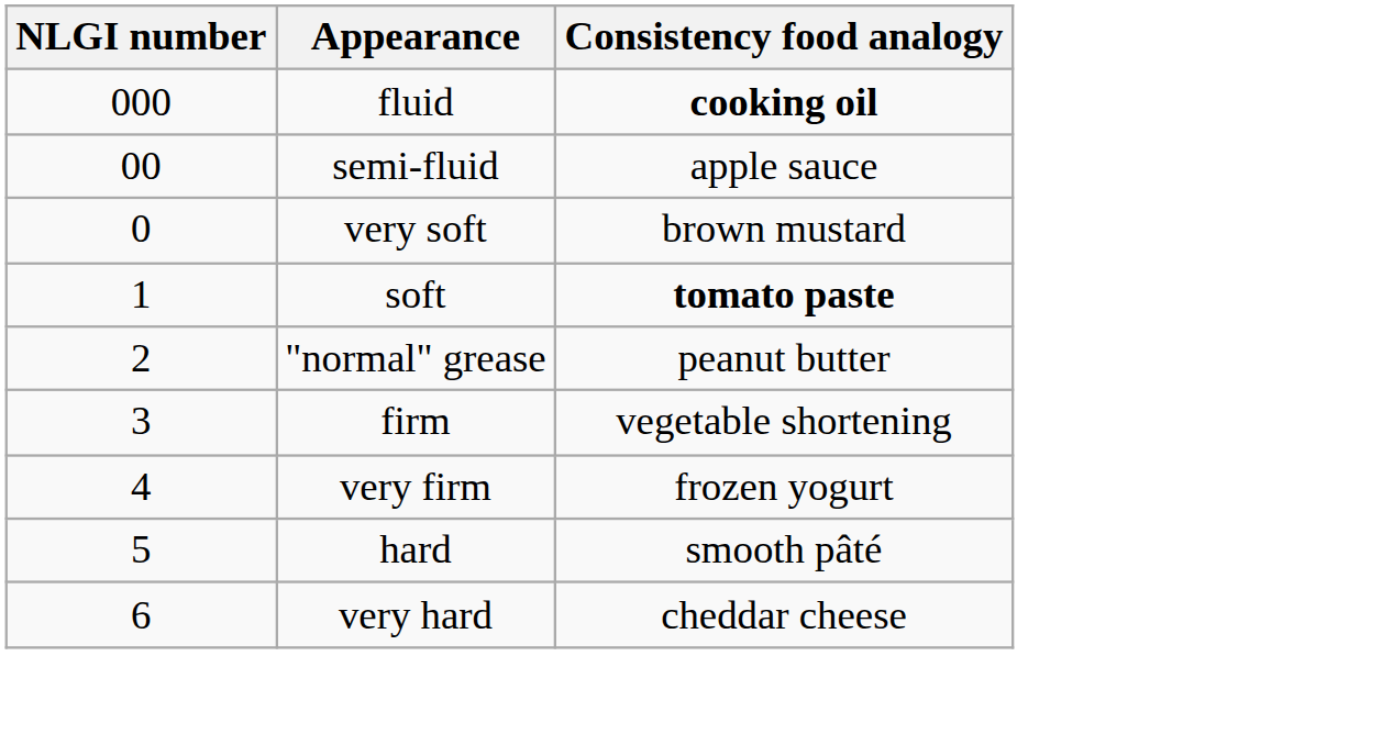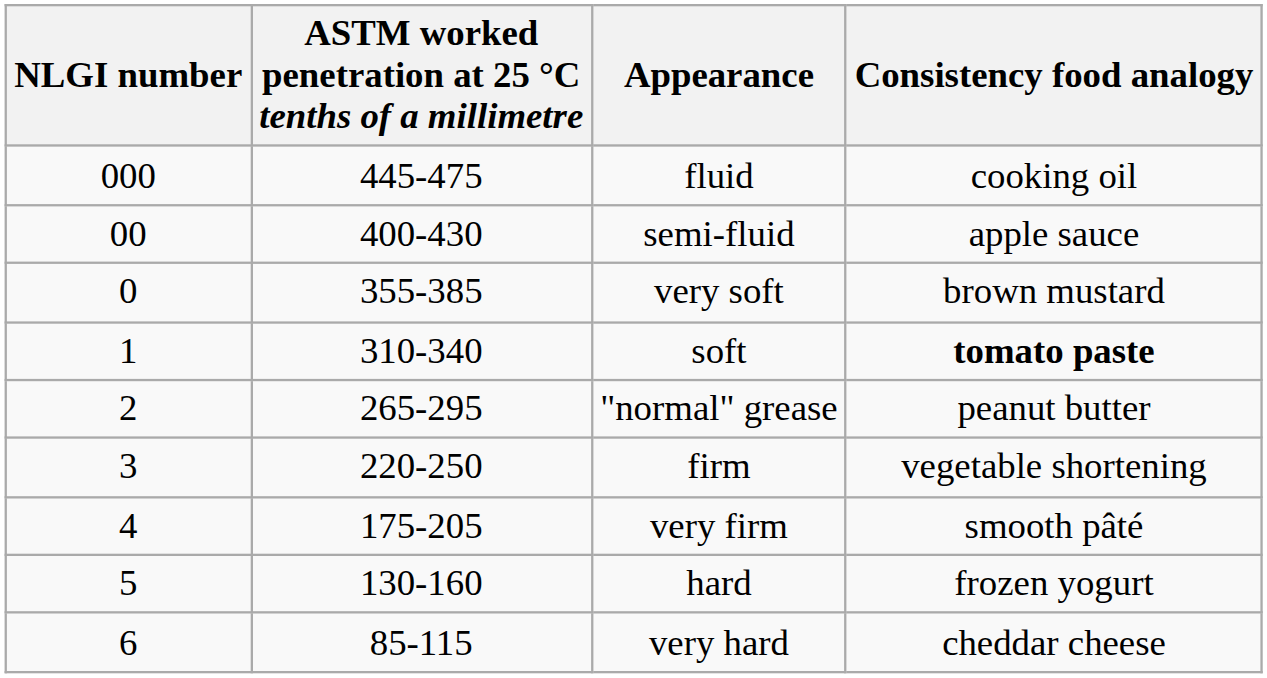+ column: ASTM worked penetration at 25 °C tenths of a millimetre | 445-475 | 400-430 | 355-385 | 310-340 | 265-295 | 220-250 | 175-205 | 130-160 | 85-115
fluid | Consistency food analogy: bold -> normal
very firm | Consistency food analogy: frozen yogurt -> smooth pâté
hard | Consistency food analogy: smooth pâté -> frozen yogurt
